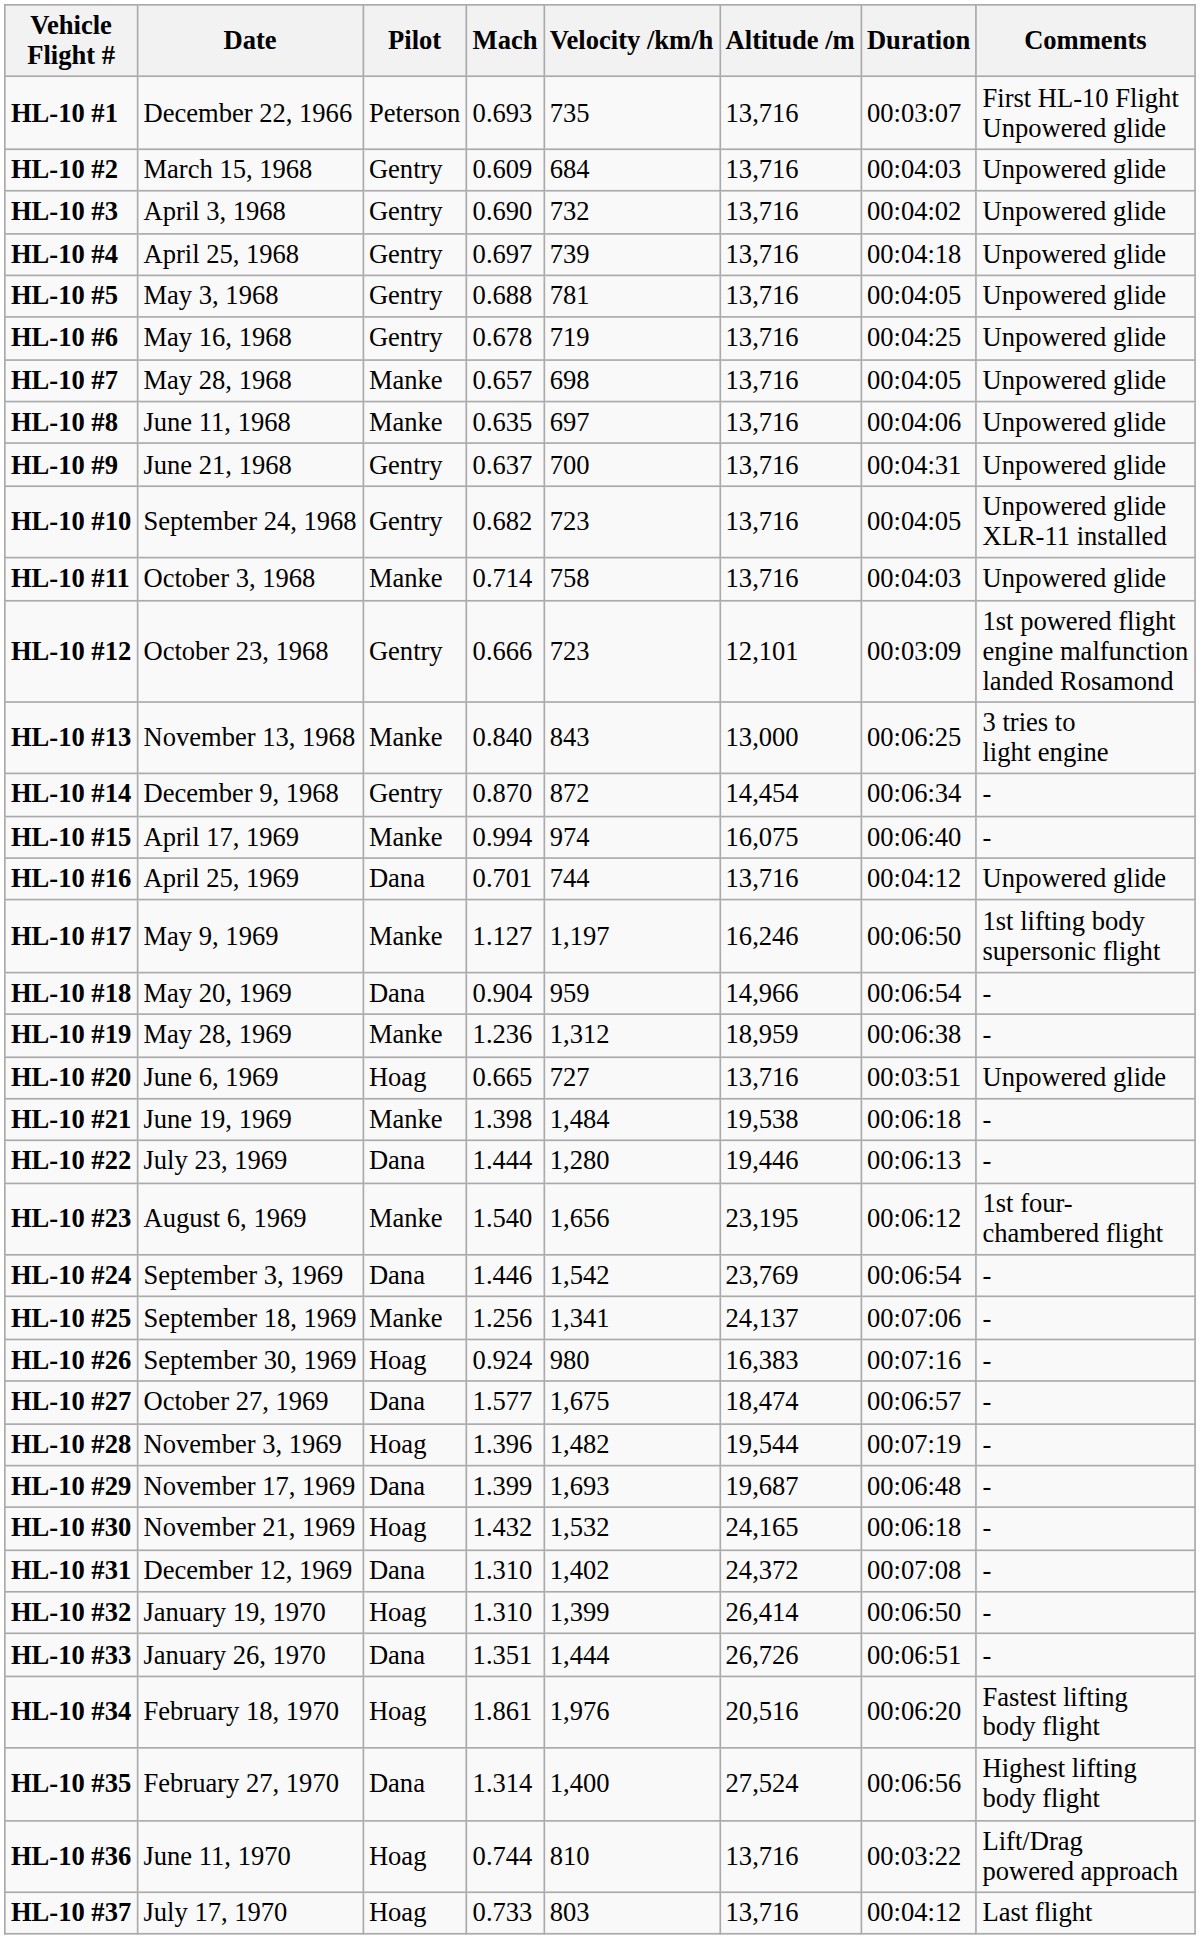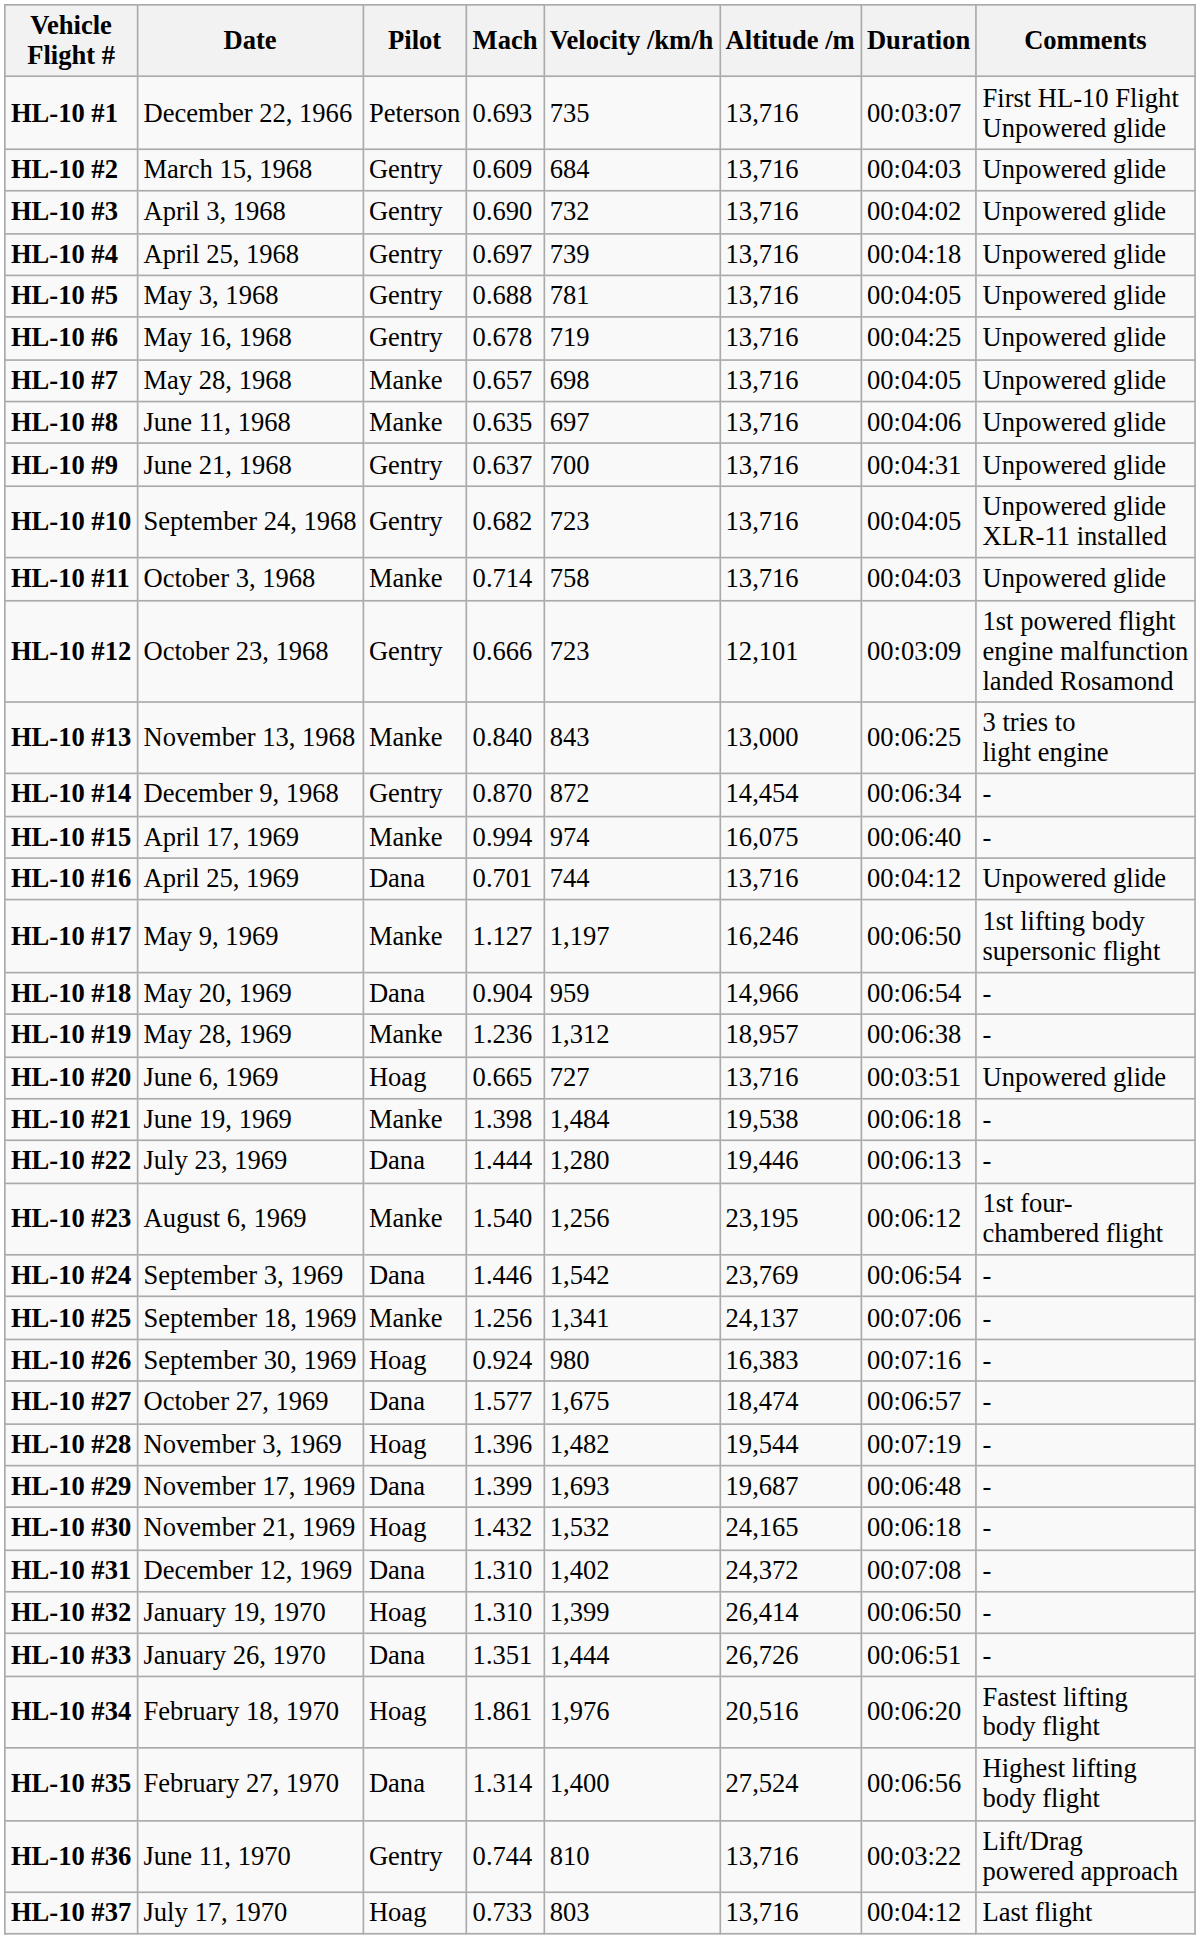HL-10 #19 | Altitude /m: 18,959 -> 18,957
HL-10 #23 | Velocity /km/h: 1,656 -> 1,256
HL-10 #36 | Pilot: Hoag -> Gentry
